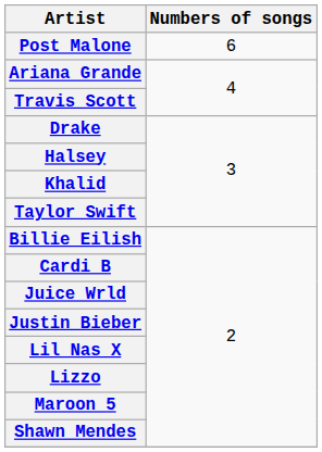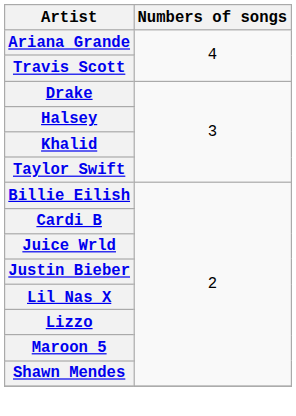- row: Post Malone | 6
